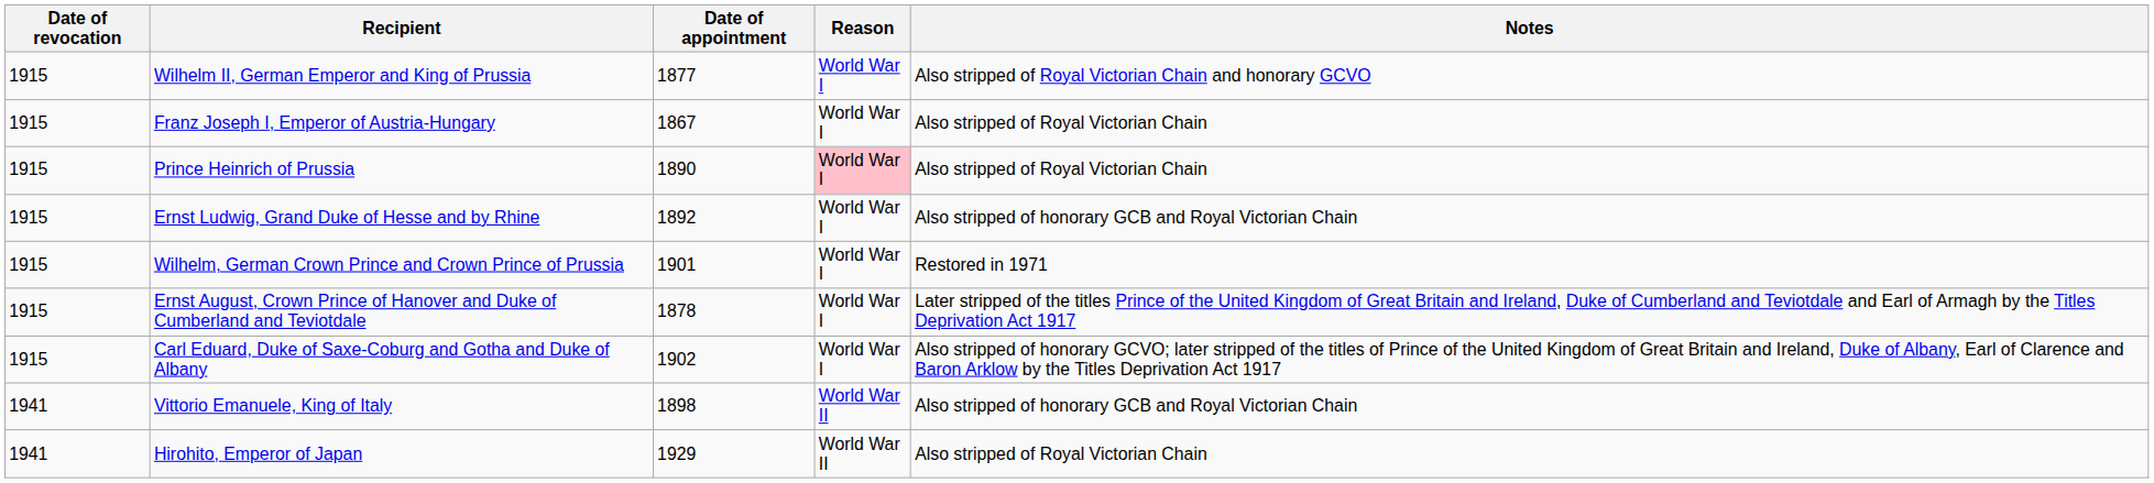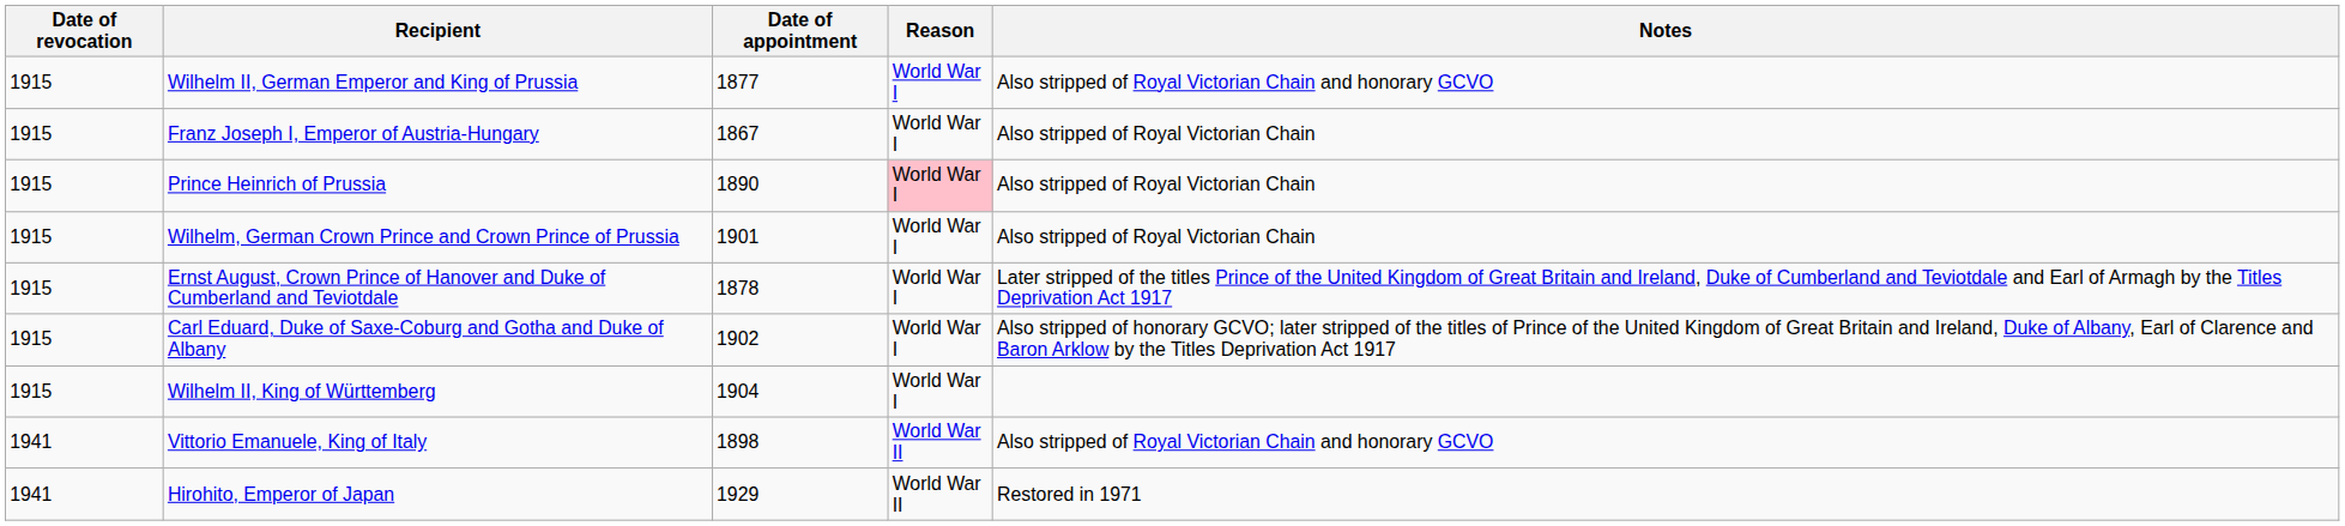- row: 1915 | Ernst Ludwig, Grand Duke of Hesse and by Rhine | 1892 | World War I | Also stripped of honorary GCB and Royal Victorian Chain
Wilhelm, German Crown Prince and Crown Prince of Prussia | Notes: Restored in 1971 -> Also stripped of Royal Victorian Chain
+ row: 1915 | Wilhelm II, King of Württemberg | 1904 | World War I
Vittorio Emanuele, King of Italy | Notes: Also stripped of honorary GCB and Royal Victorian Chain -> Also stripped of Royal Victorian Chain and honorary GCVO
Hirohito, Emperor of Japan | Notes: Also stripped of Royal Victorian Chain -> Restored in 1971
